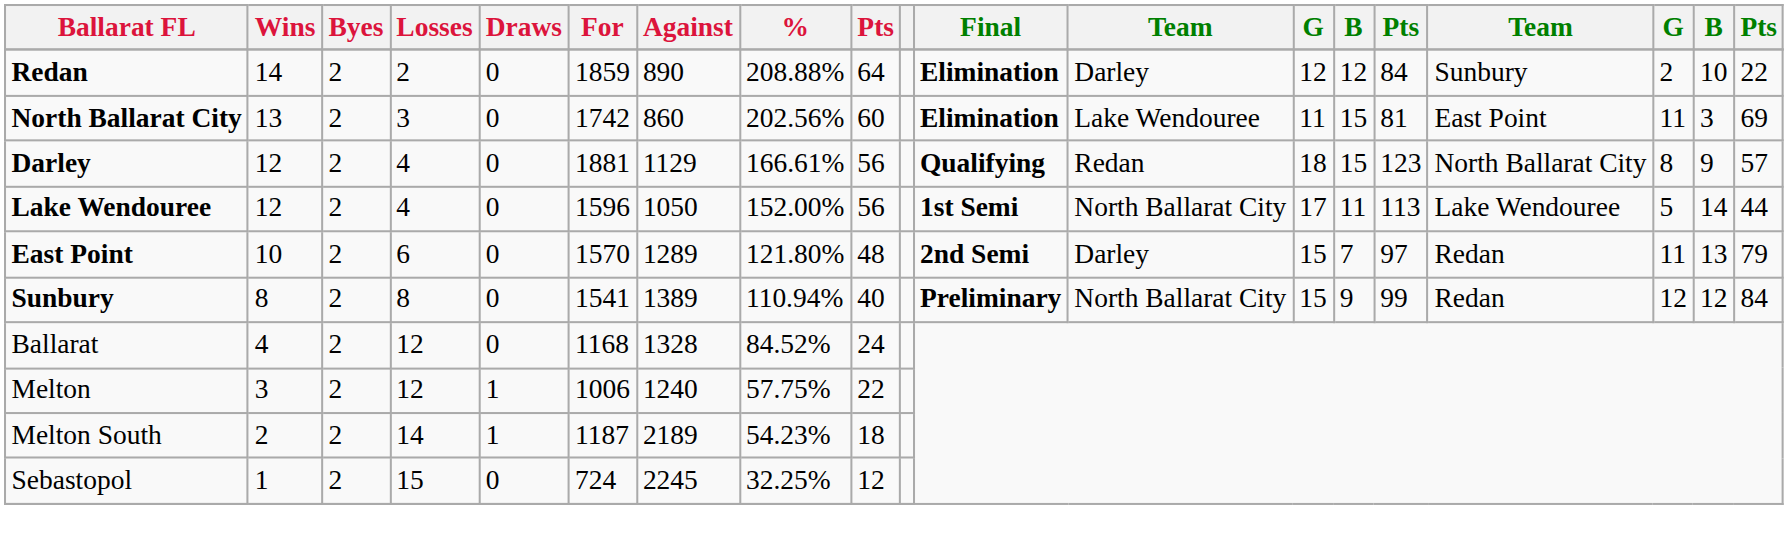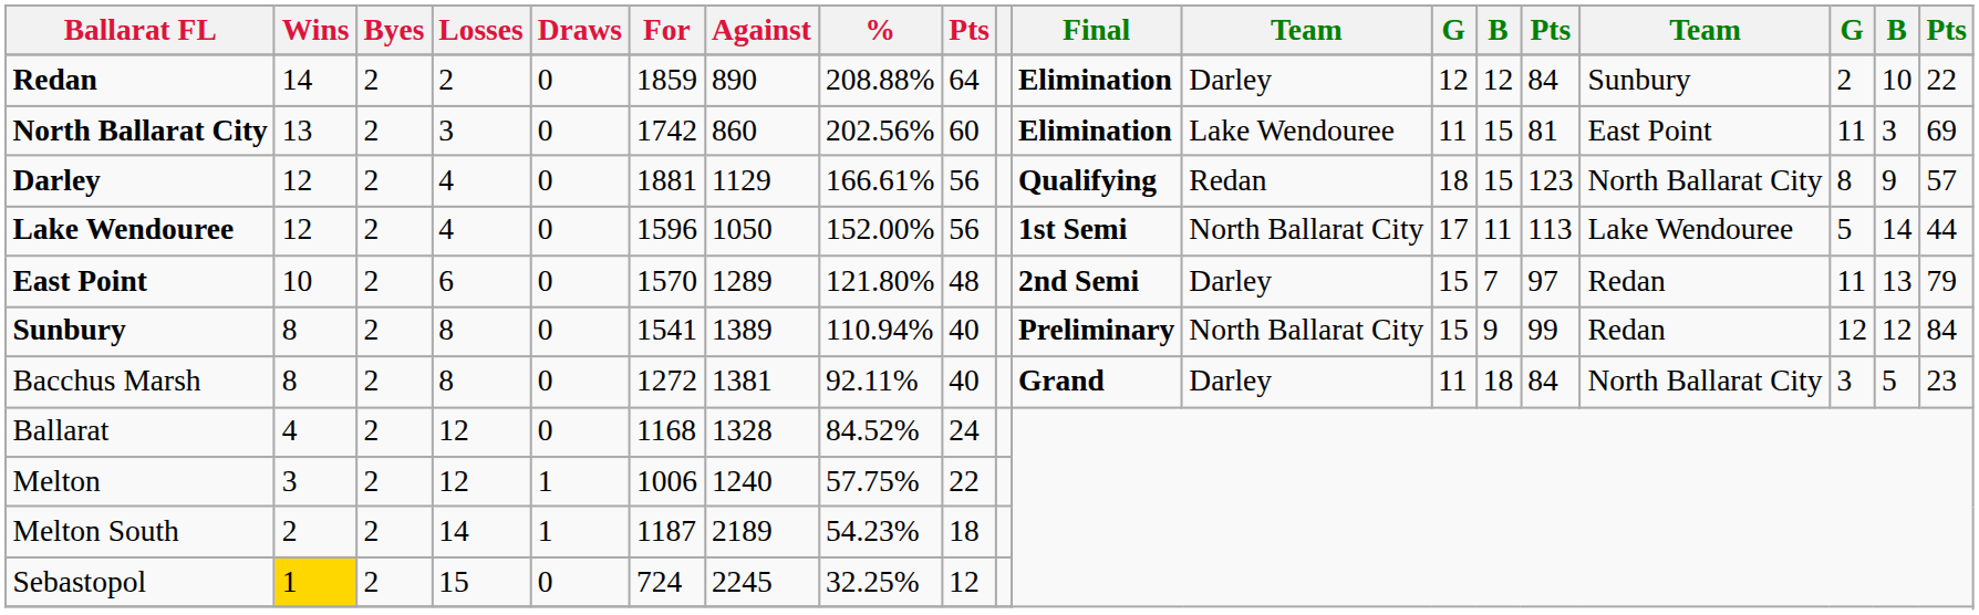+ row: Bacchus Marsh | 8 | 2 | 8 | 0 | 1272 | 1381 | 92.11% | 40 | Grand | Darley | 11 | 18 | 84 | North Ballarat City | 3 | 5 | 23
Sebastopol | Wins: no background -> gold background
